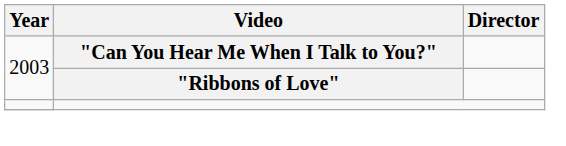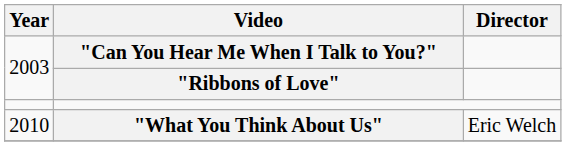+ row: 2010 | "What You Think About Us" | Eric Welch
